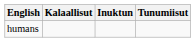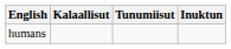columns swapped: Inuktun <-> Tunumiisut
